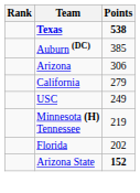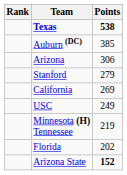+ row: Stanford | 279
California | Points: 279 -> 269
